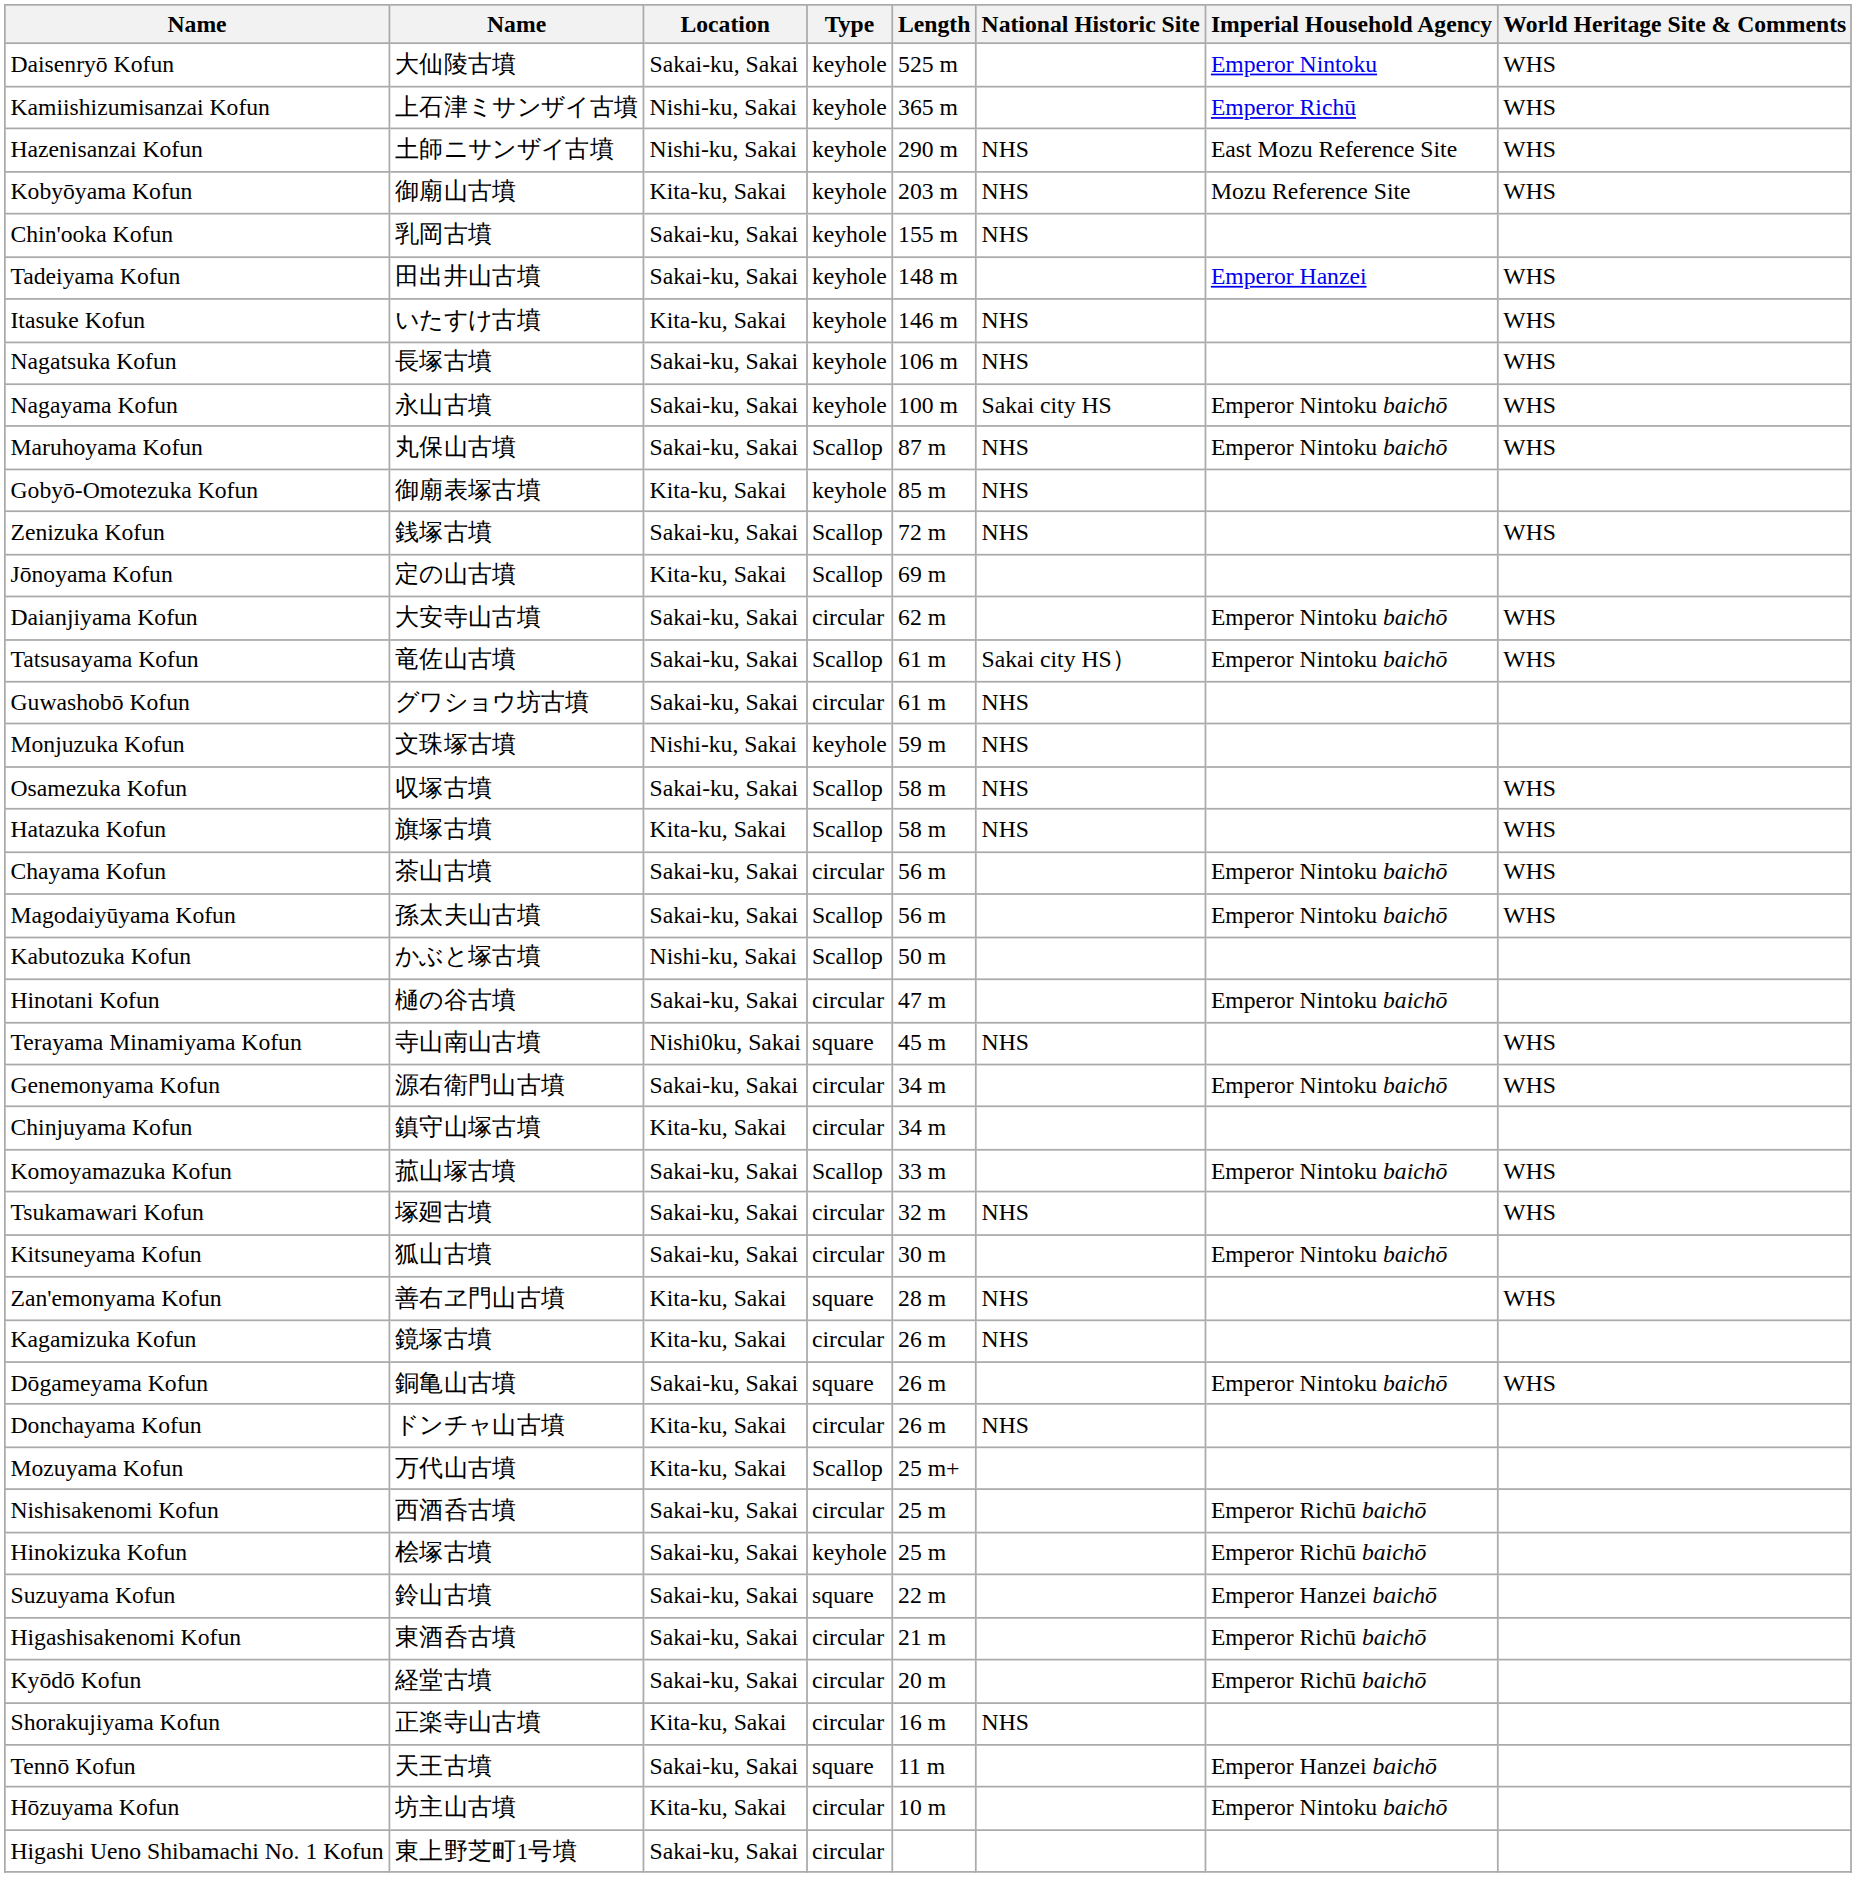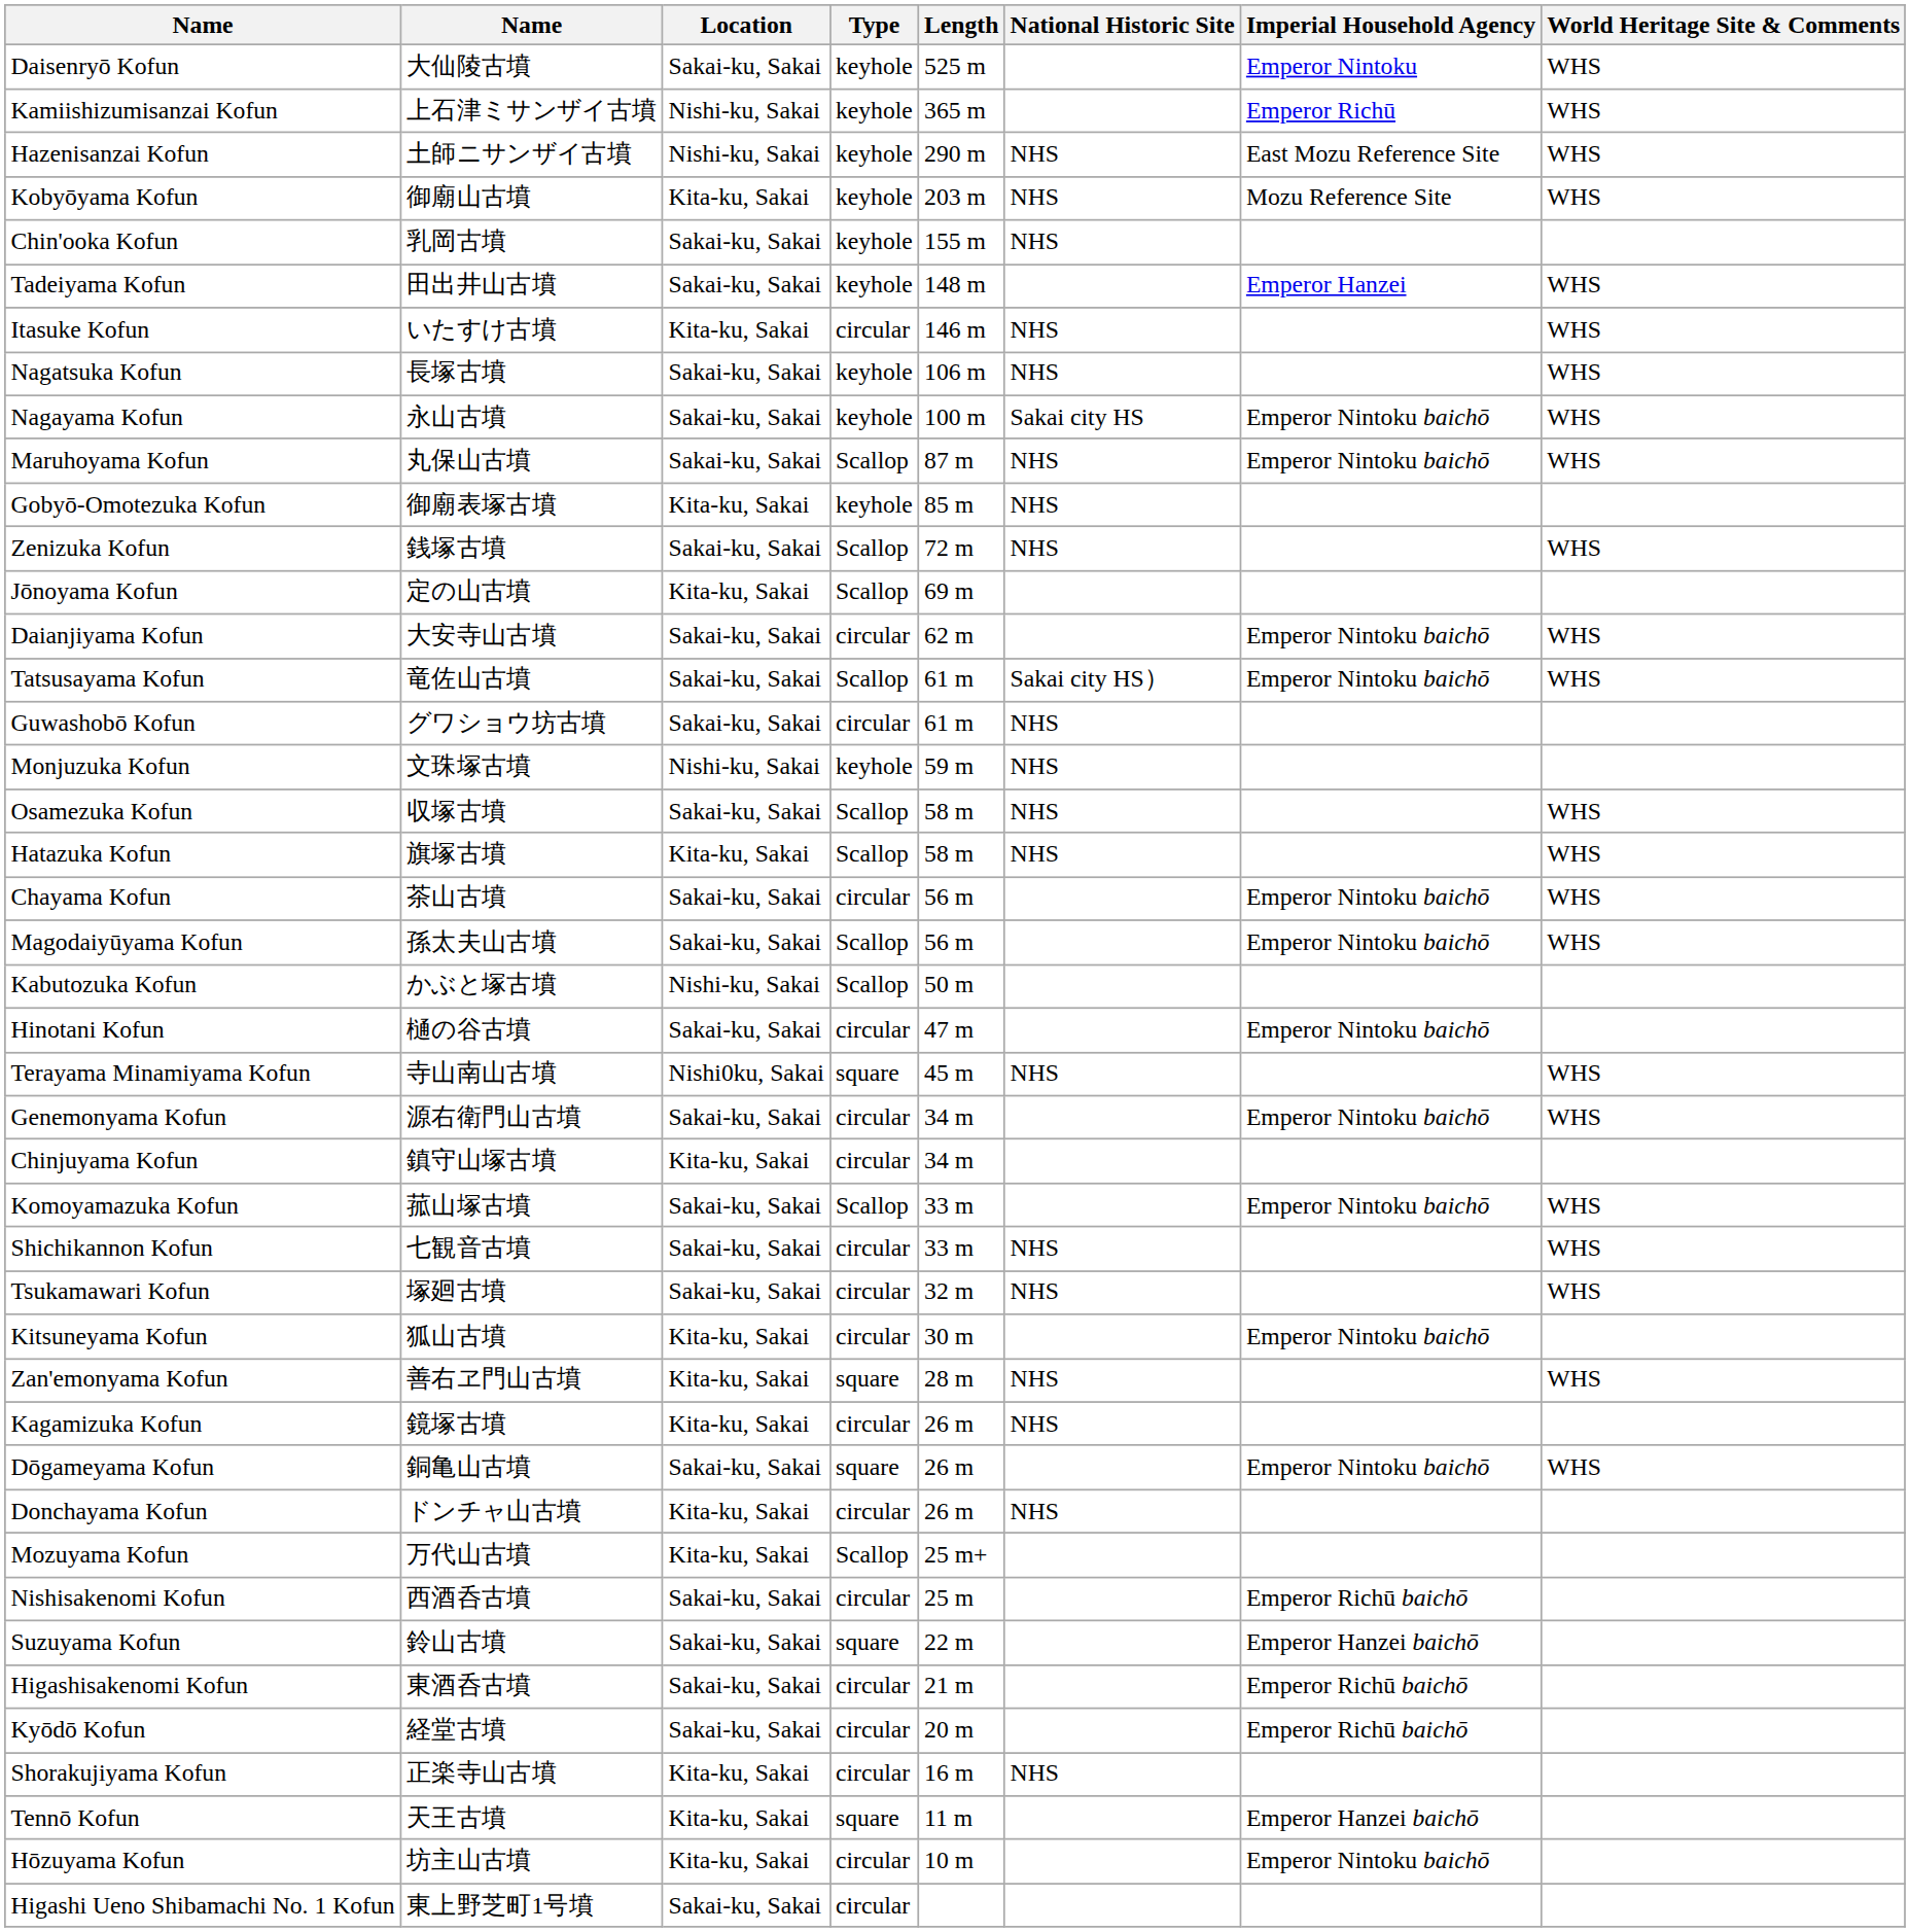Itasuke Kofun | Type: keyhole -> circular
+ row: Shichikannon Kofun | 七観音古墳 | Sakai-ku, Sakai | circular | 33 m | NHS | WHS
Kitsuneyama Kofun | Location: Sakai-ku, Sakai -> Kita-ku, Sakai
- row: Hinokizuka Kofun | 桧塚古墳 | Sakai-ku, Sakai | keyhole | 25 m | Emperor Richū baichō
Tennō Kofun | Location: Sakai-ku, Sakai -> Kita-ku, Sakai
